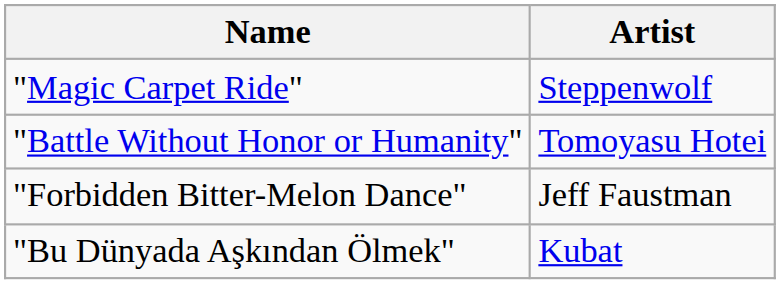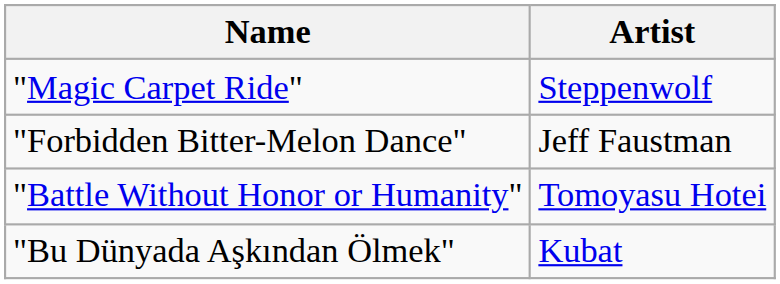rows swapped: "Battle Without Honor or Humanity" <-> "Forbidden Bitter-Melon Dance"
